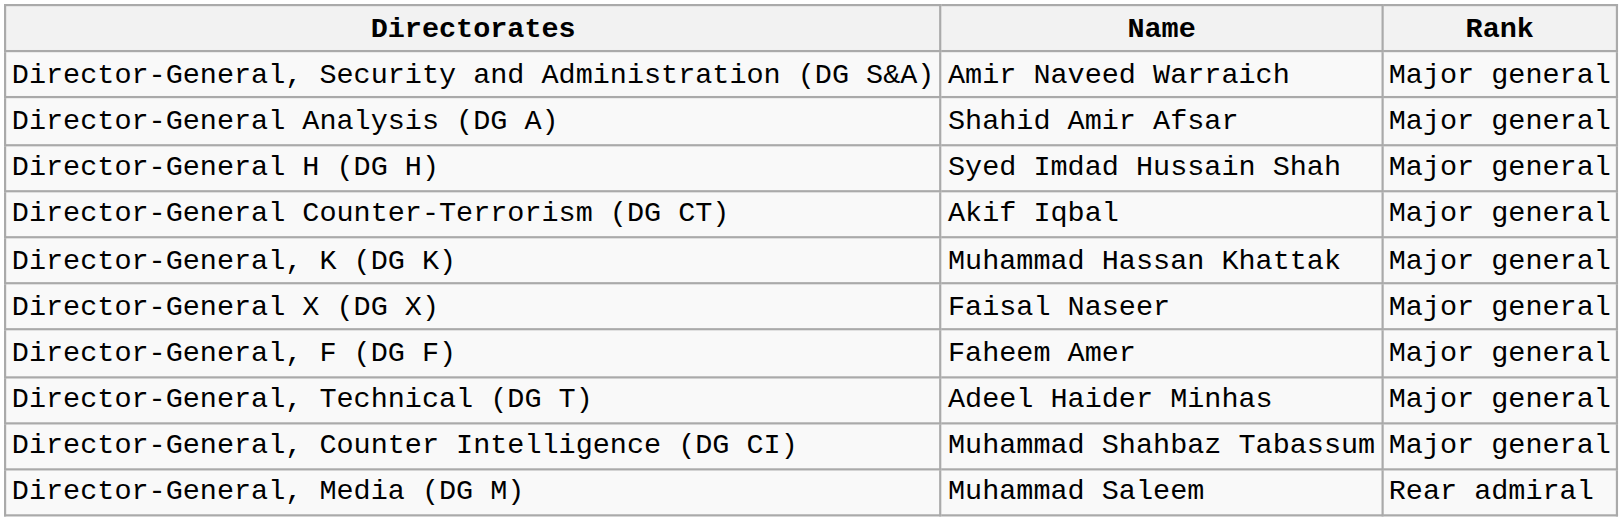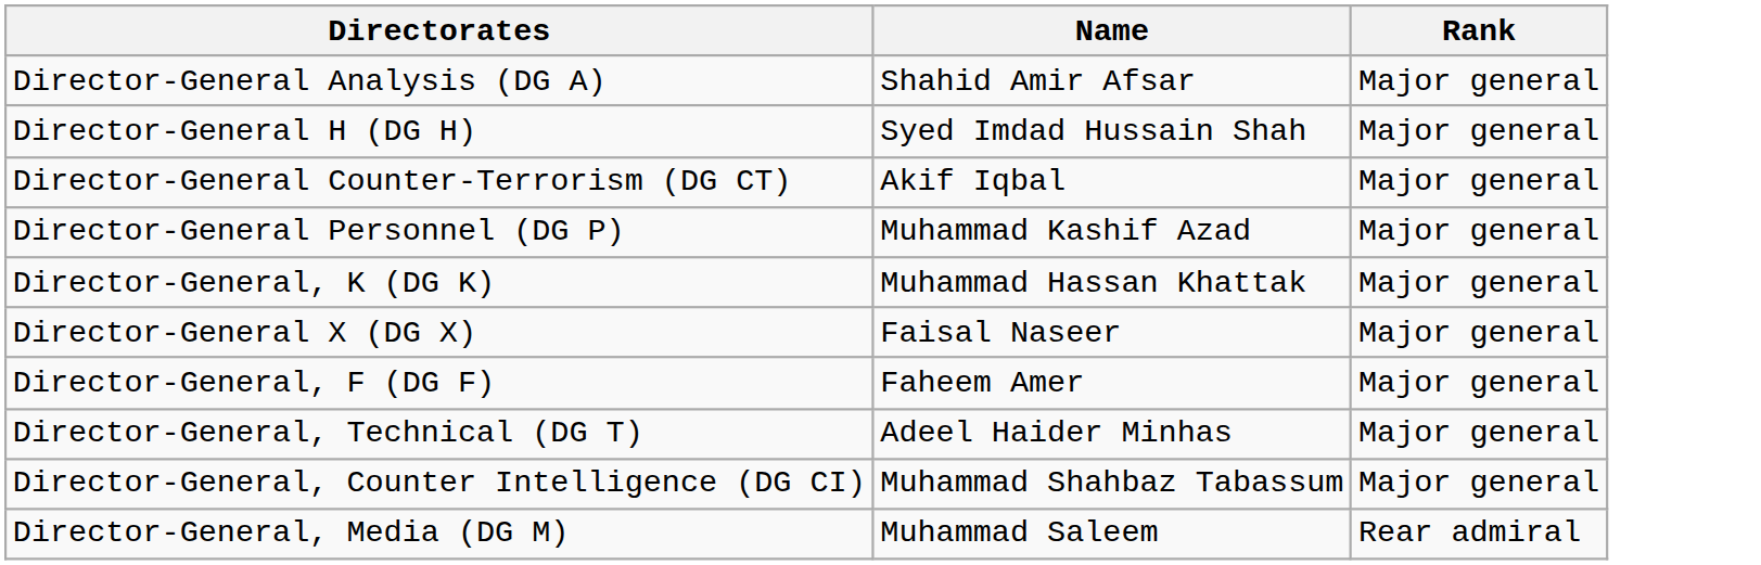- row: Director-General, Security and Administration (DG S&A) | Amir Naveed Warraich | Major general
+ row: Director-General Personnel (DG P) | Muhammad Kashif Azad | Major general
